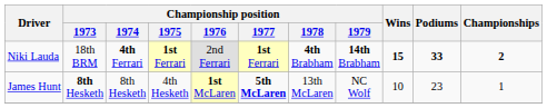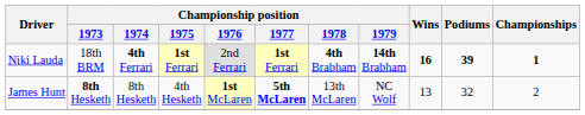Niki Lauda | Wins: 15 -> 16
Niki Lauda | Podiums: 33 -> 39
Niki Lauda | Championships: 2 -> 1
James Hunt | Wins: 10 -> 13
James Hunt | Podiums: 23 -> 32
James Hunt | Championships: 1 -> 2
